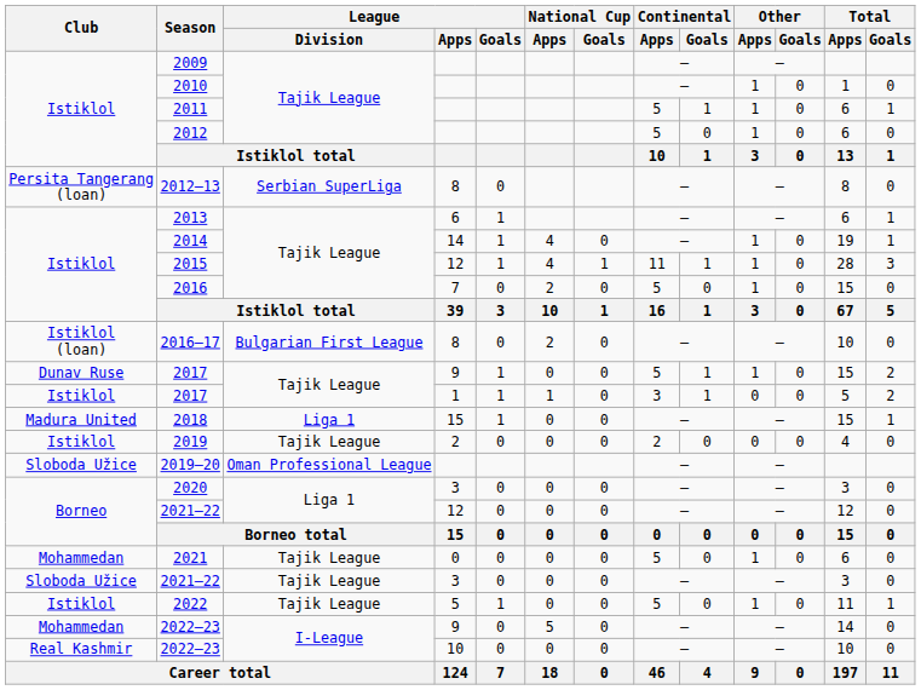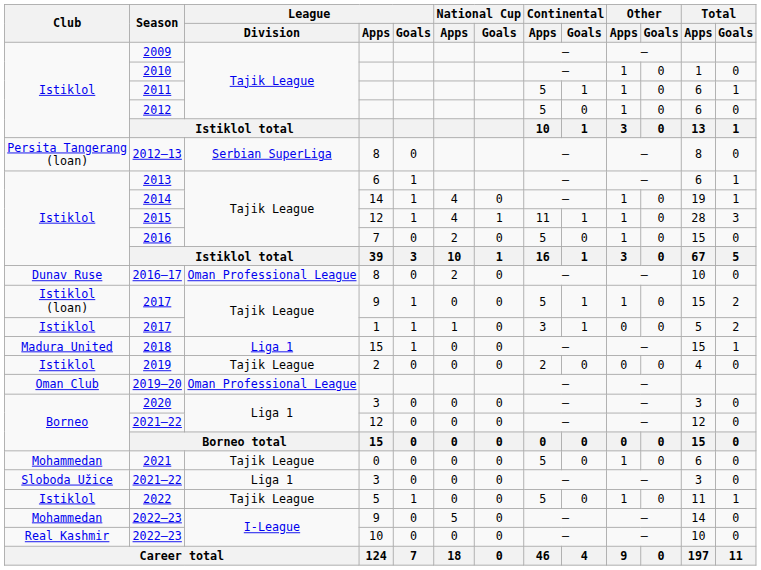2016–17 | Club: Istiklol (loan) -> Dunav Ruse
2016–17 | League / Division: Bulgarian First League -> Oman Professional League
2017 / 9 | Club: Dunav Ruse -> Istiklol (loan)
2019–20 | Club: Sloboda Užice -> Oman Club
2021–22 / 3 | League / Division: Tajik League -> Liga 1
